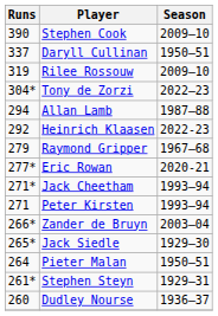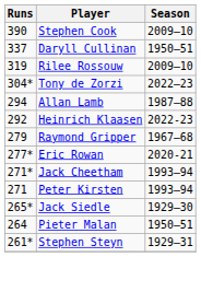- row: 266* | Zander de Bruyn | 2003–04
- row: 260 | Dudley Nourse | 1936–37
